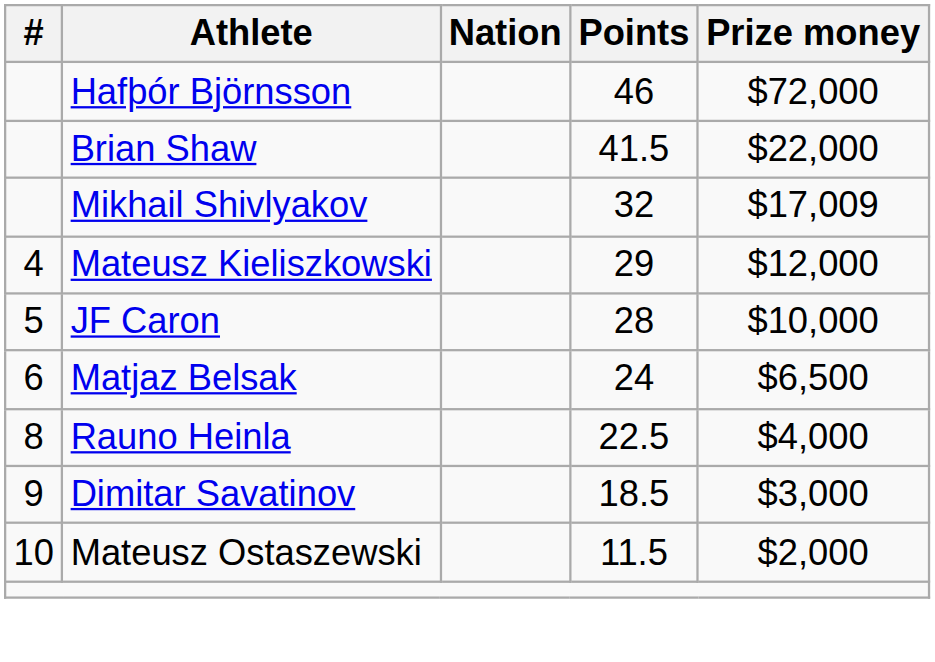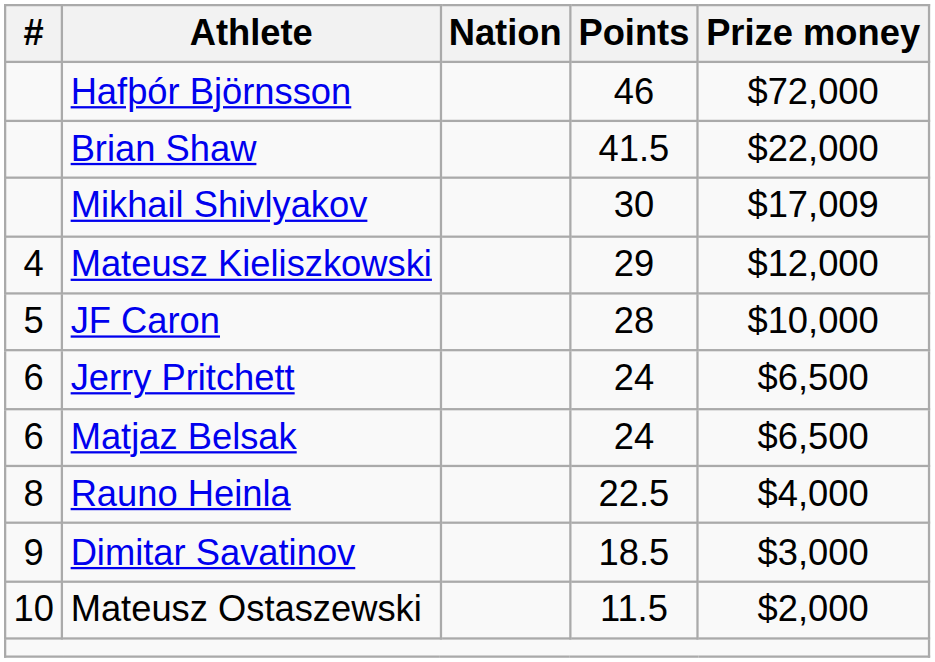Mikhail Shivlyakov | Points: 32 -> 30
+ row: 6 | Jerry Pritchett | 24 | $6,500
